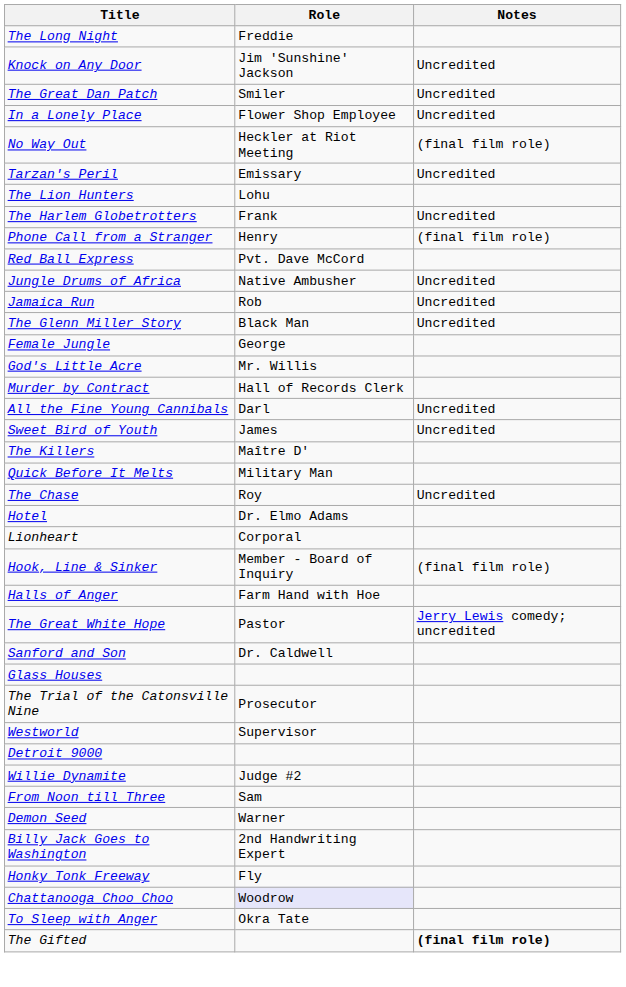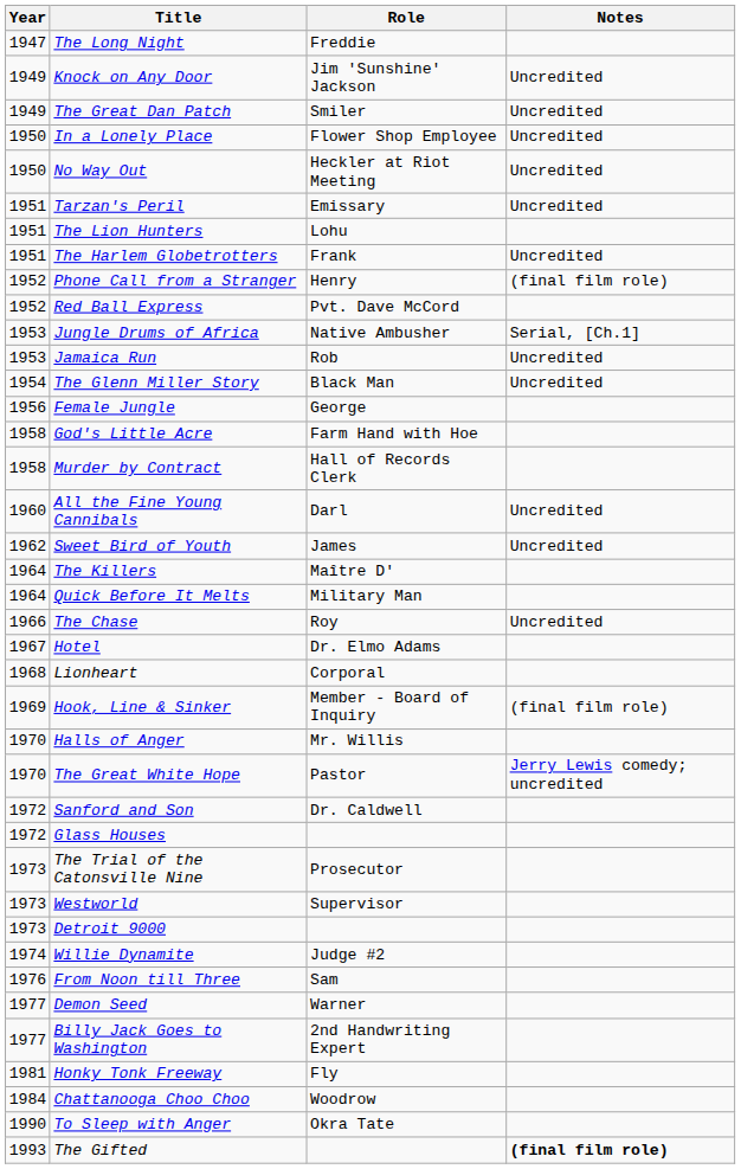+ column: Year | 1947 | 1949 | 1949 | 1950 | 1950 | 1951 | 1951 | 1951 | 1952 | 1952 | 1953 | 1953 | 1954 | 1956 | 1958 | 1958 | 1960 | 1962 | 1964 | 1964 | 1966 | 1967 | 1968 | 1969 | 1970 | 1970 | 1972 | 1972 | 1973 | 1973 | 1973 | 1974 | 1976 | 1977 | 1977 | 1981 | 1984 | 1990 | 1993
No Way Out | Notes: (final film role) -> Uncredited
Jungle Drums of Africa | Notes: Uncredited -> Serial, [Ch.1]
God's Little Acre | Role: Mr. Willis -> Farm Hand with Hoe
Halls of Anger | Role: Farm Hand with Hoe -> Mr. Willis
Chattanooga Choo Choo | Role: lavender background -> no background
